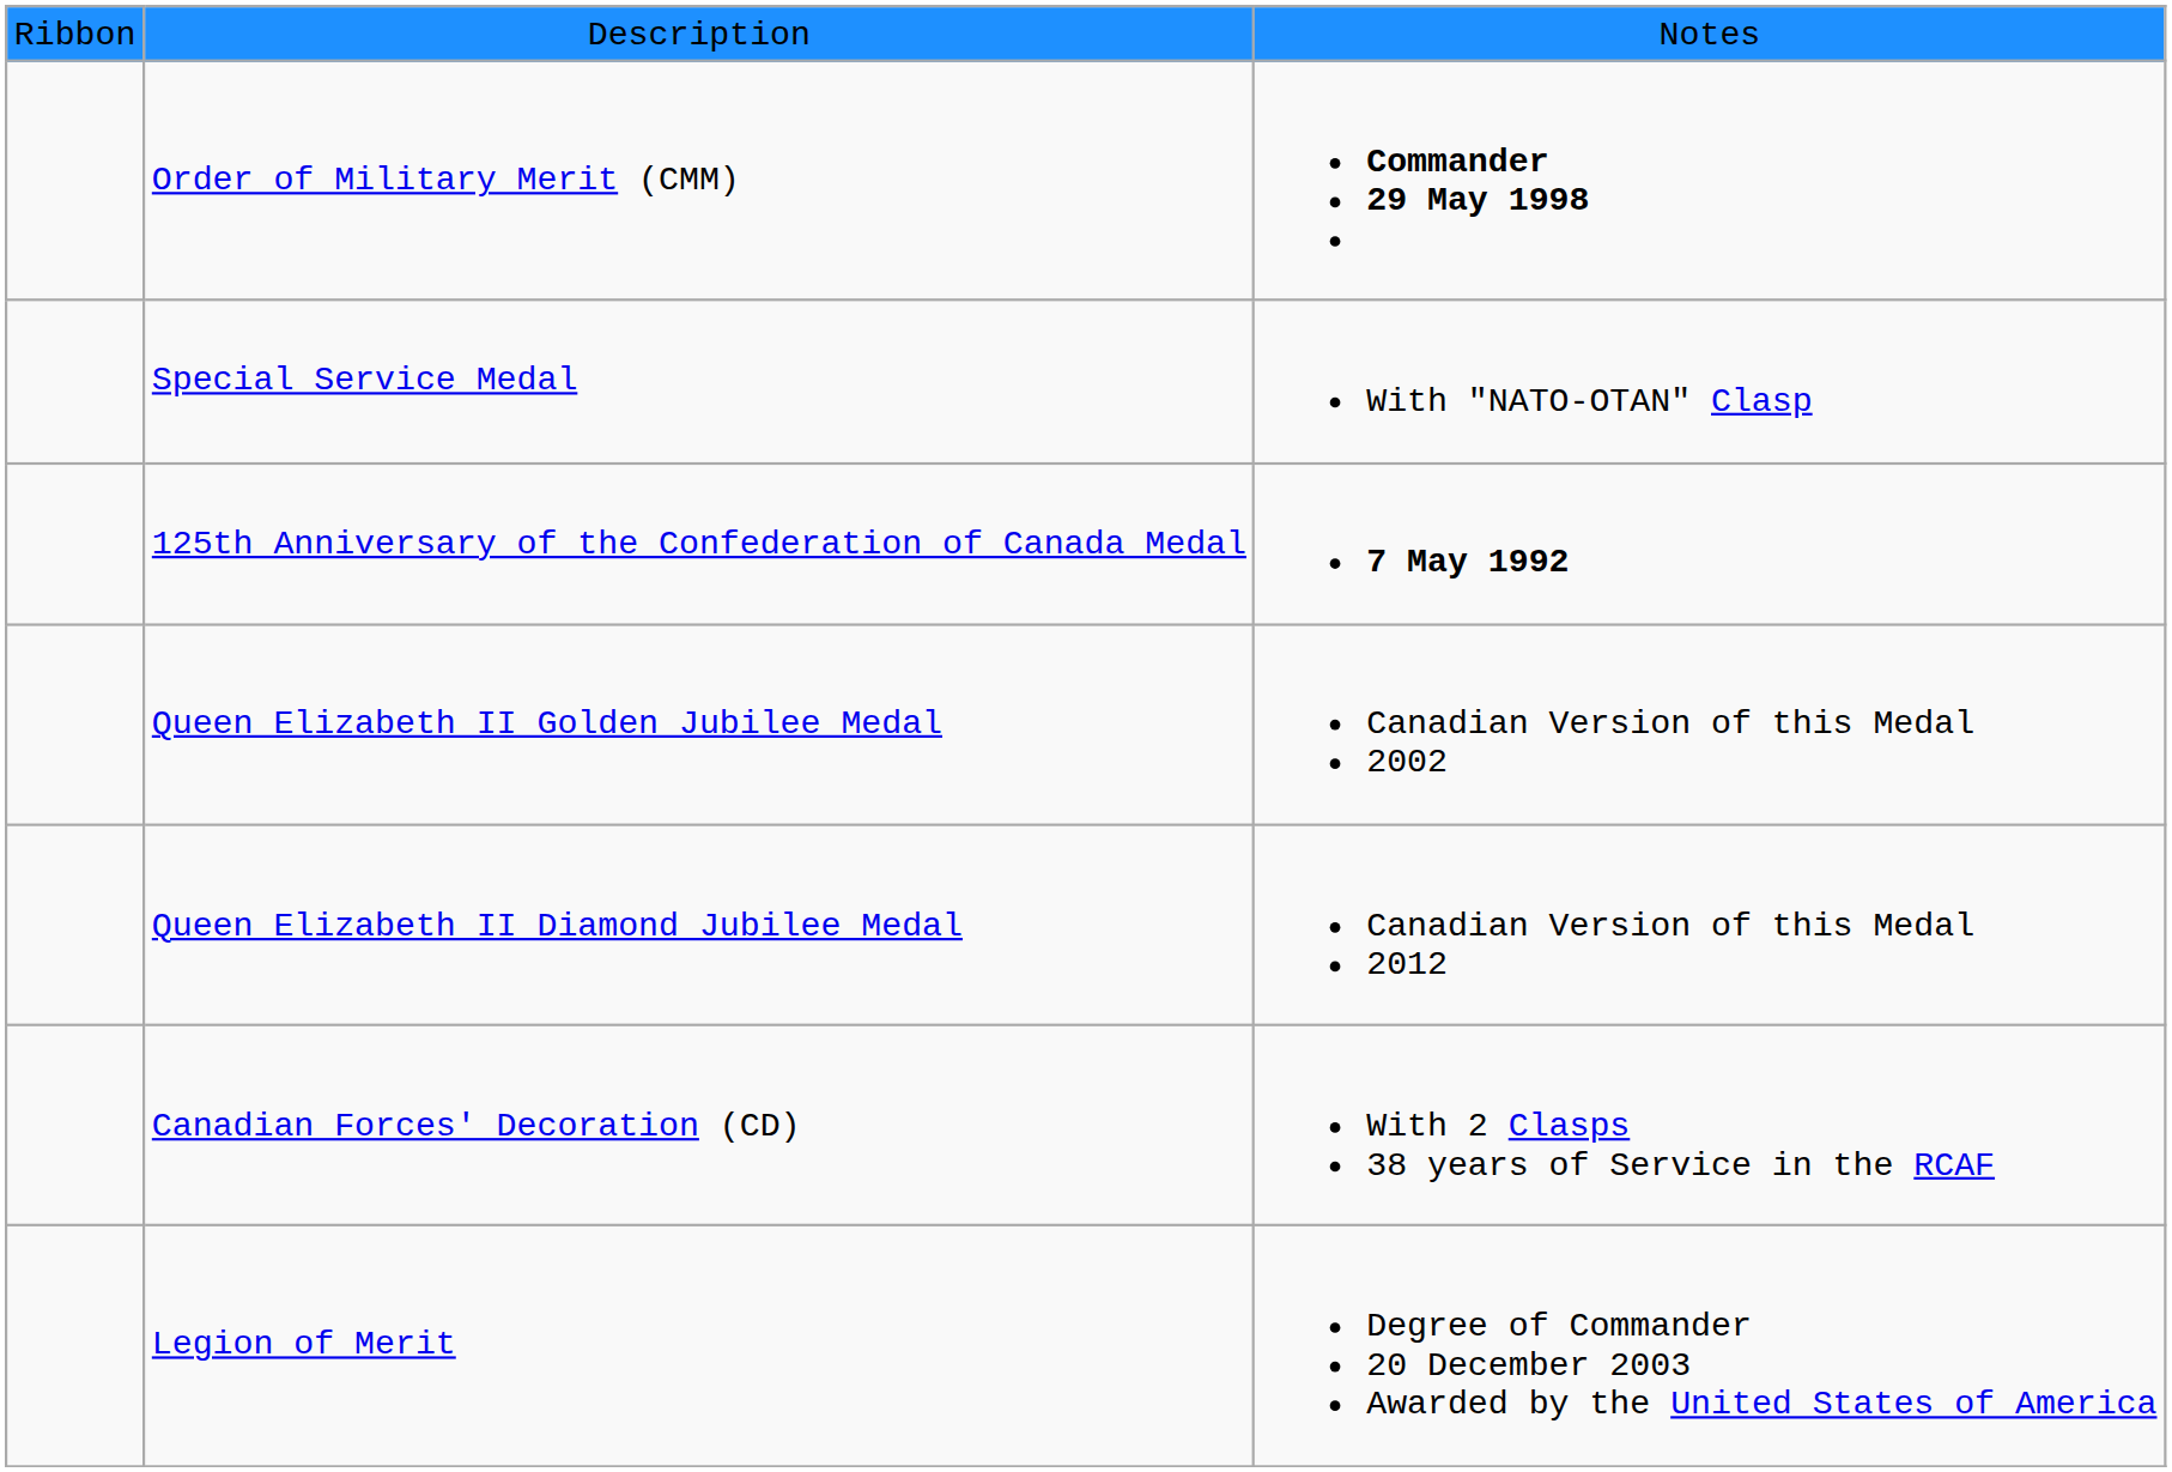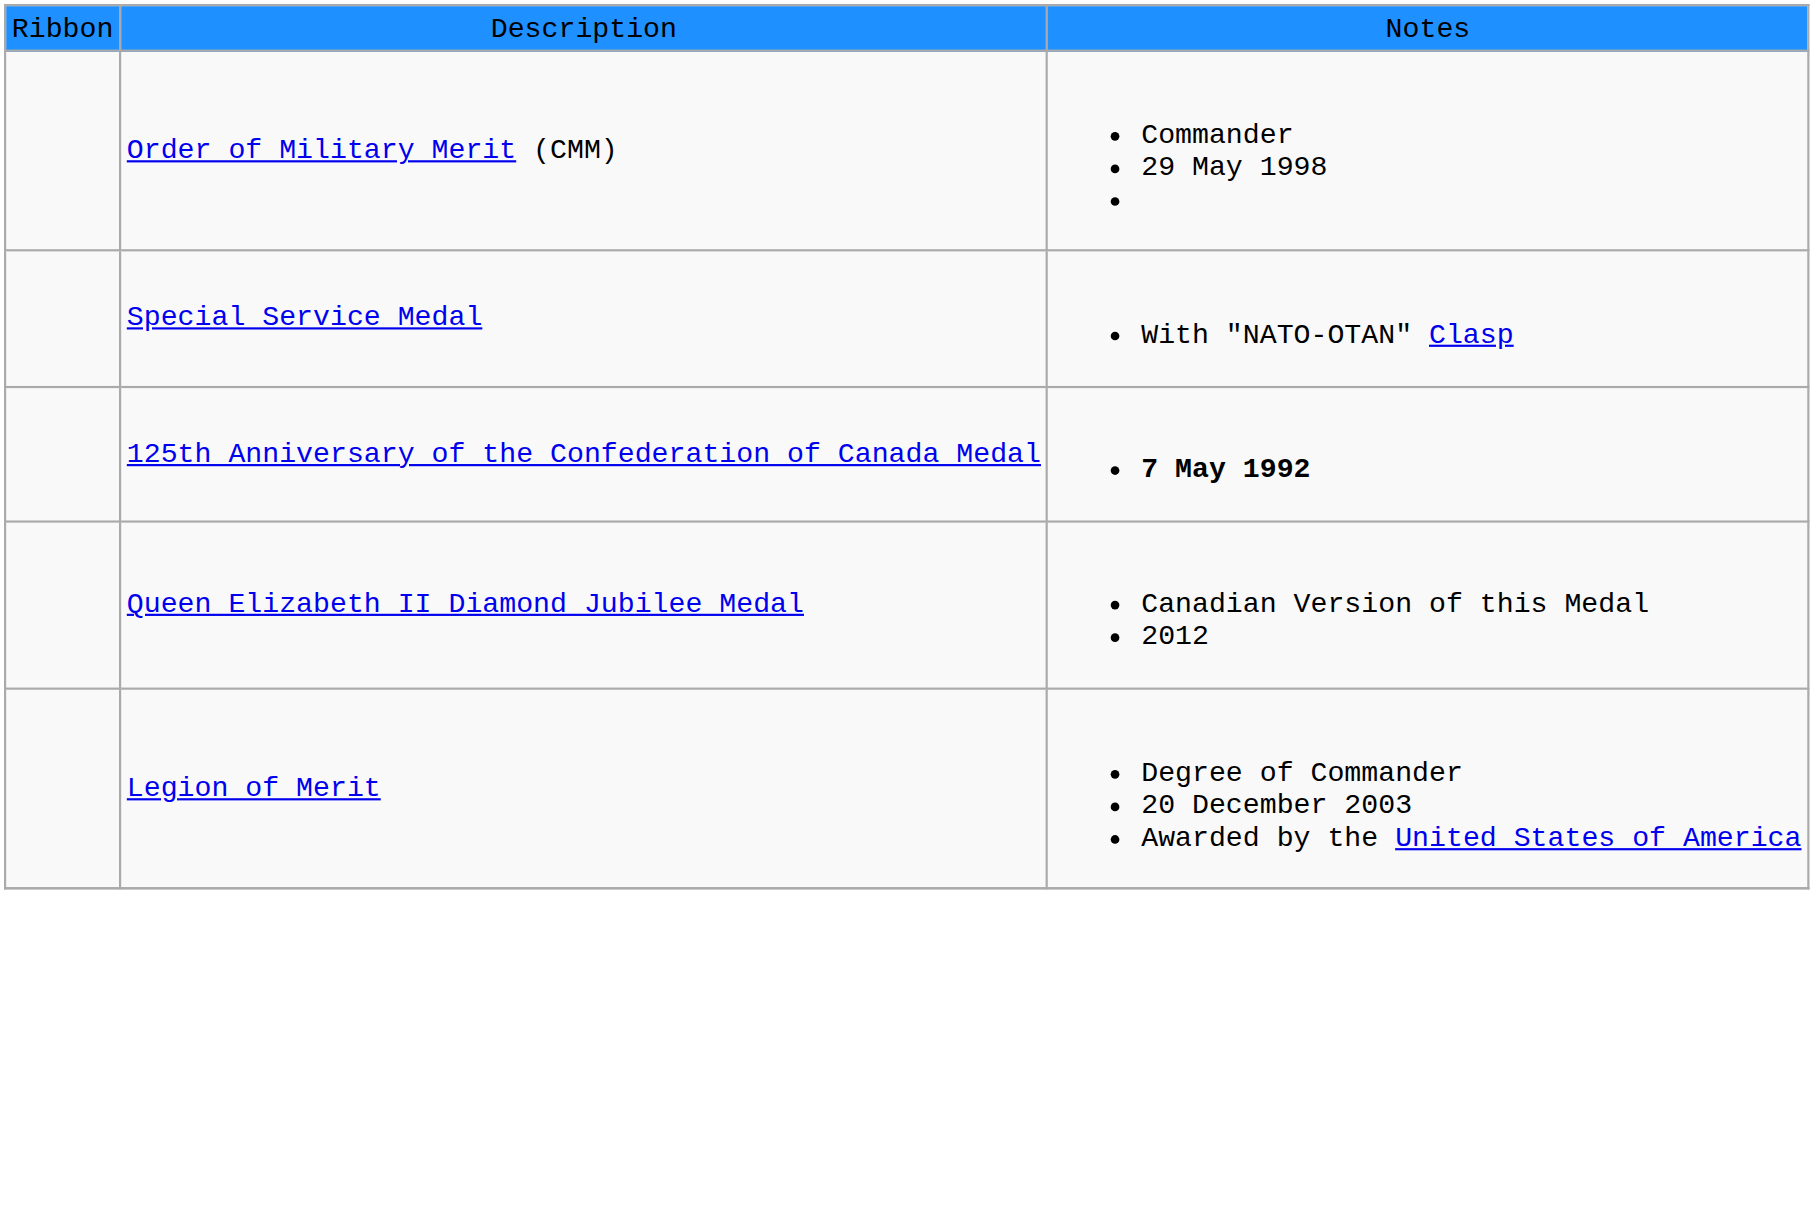Order of Military Merit (CMM) | column 3: bold -> normal
- row: Queen Elizabeth II Golden Jubilee Medal | Canadian Version of this Medal 2002
- row: Canadian Forces' Decoration (CD) | With 2 Clasps 38 years of Service in the RCAF
